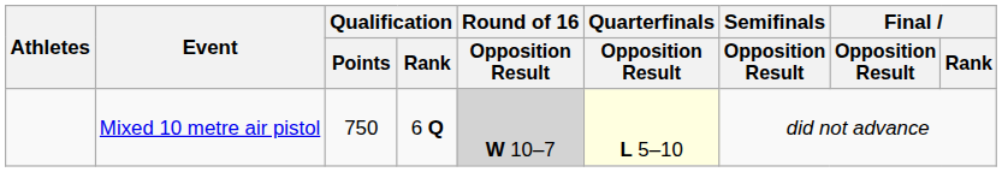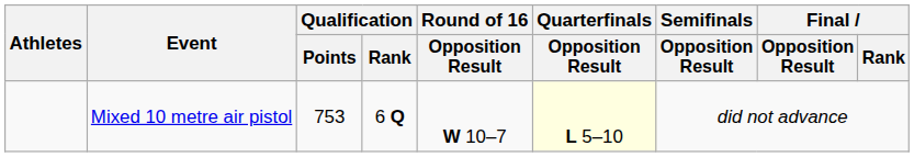Mixed 10 metre air pistol | Qualification / Points: 750 -> 753
Mixed 10 metre air pistol | Round of 16 / Opposition Result: lightgrey background -> no background
